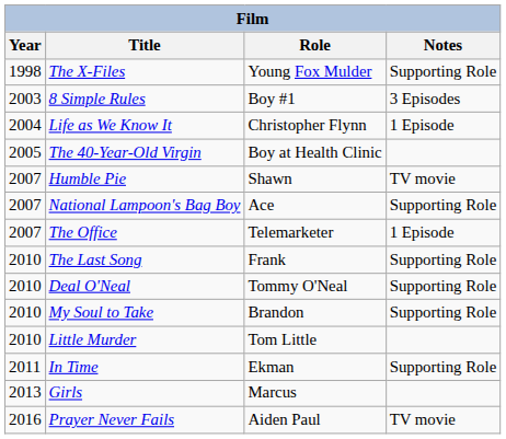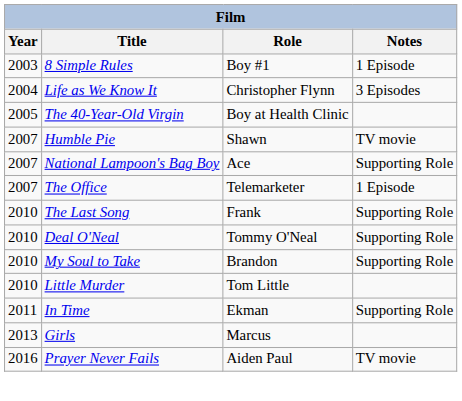- row: 1998 | The X-Files | Young Fox Mulder | Supporting Role
8 Simple Rules | Notes: 3 Episodes -> 1 Episode
Life as We Know It | Notes: 1 Episode -> 3 Episodes
